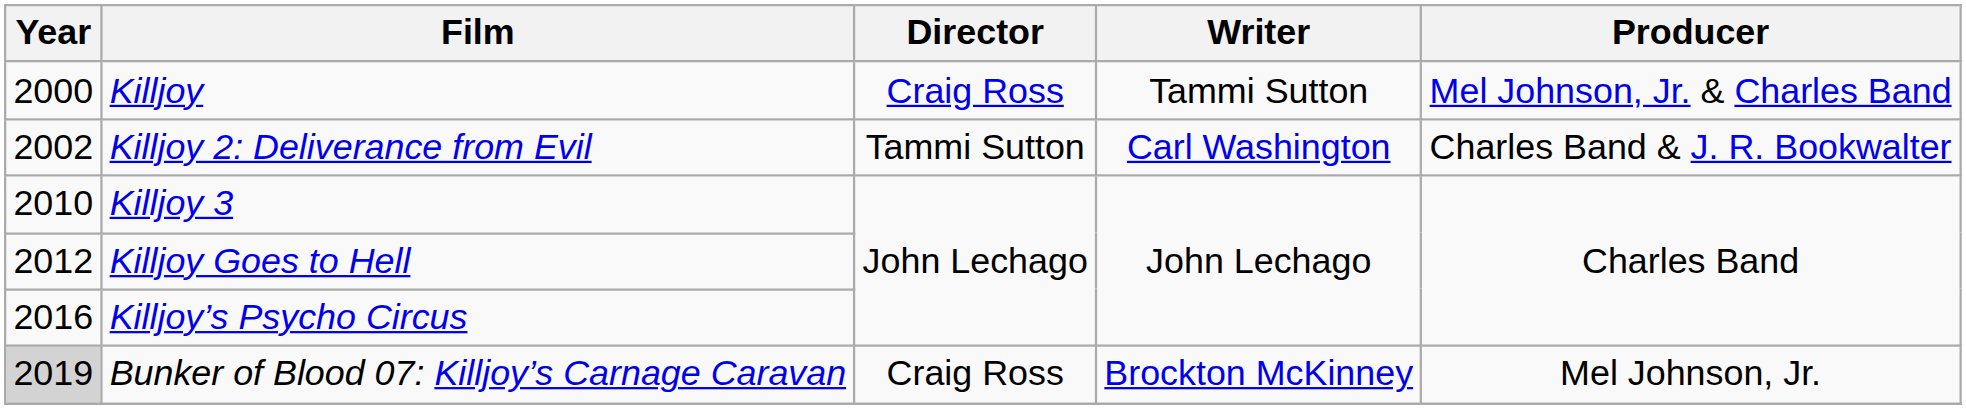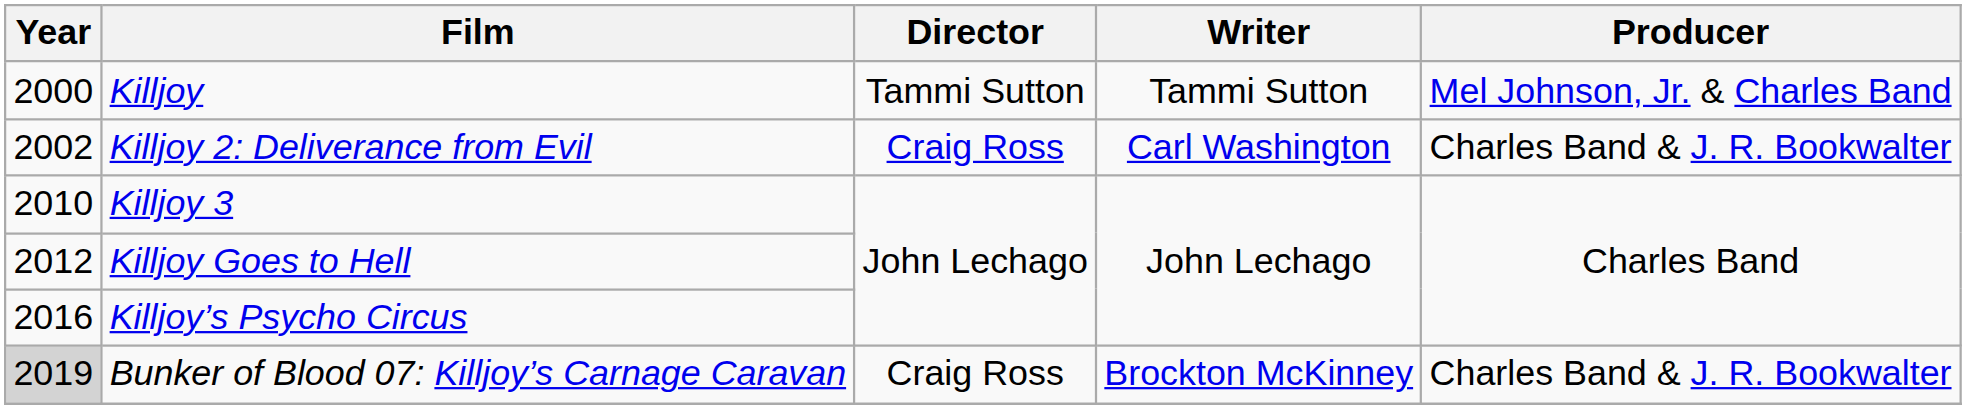Killjoy | Director: Craig Ross -> Tammi Sutton
Killjoy 2: Deliverance from Evil | Director: Tammi Sutton -> Craig Ross
Bunker of Blood 07: Killjoy’s Carnage Caravan | Producer: Mel Johnson, Jr. -> Charles Band & J. R. Bookwalter
